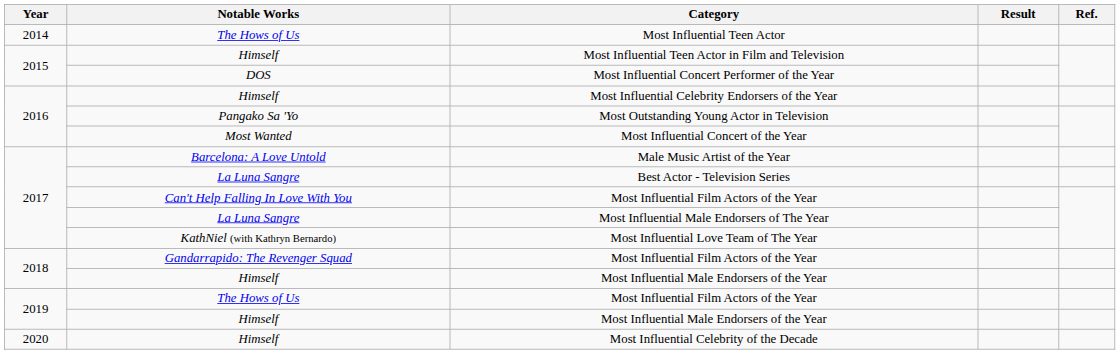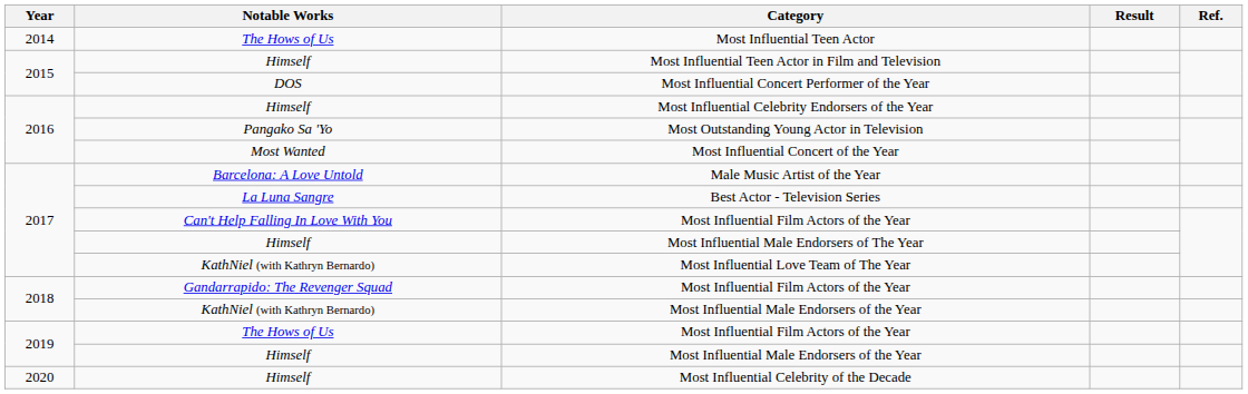Most Influential Male Endorsers of The Year | Notable Works: La Luna Sangre -> Himself
2018 / Most Influential Male Endorsers of the Year | Notable Works: Himself -> KathNiel (with Kathryn Bernardo)
